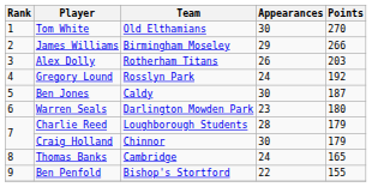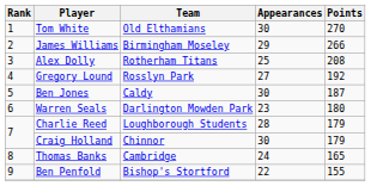Alex Dolly | Appearances: 26 -> 25
Alex Dolly | Points: 203 -> 208
Gregory Lound | Appearances: 24 -> 27
